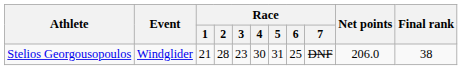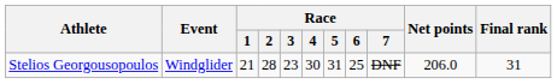Stelios Georgousopoulos | Final rank: 38 -> 31
